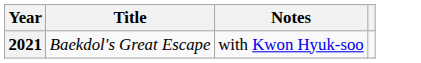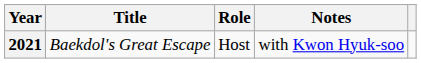+ column: Role | Host
